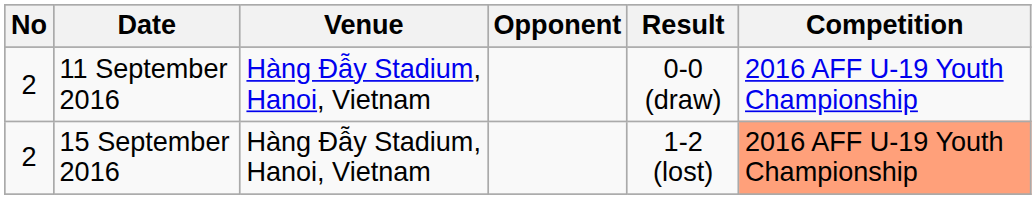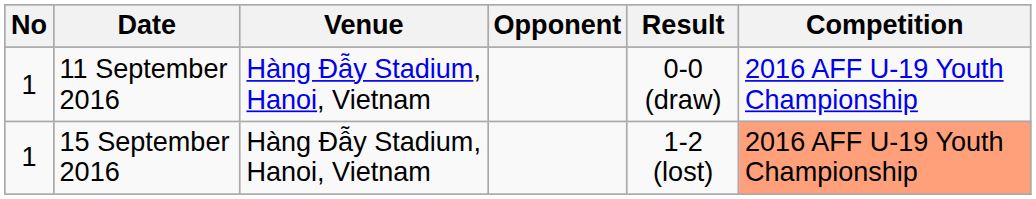11 September 2016 | No: 2 -> 1
15 September 2016 | No: 2 -> 1
